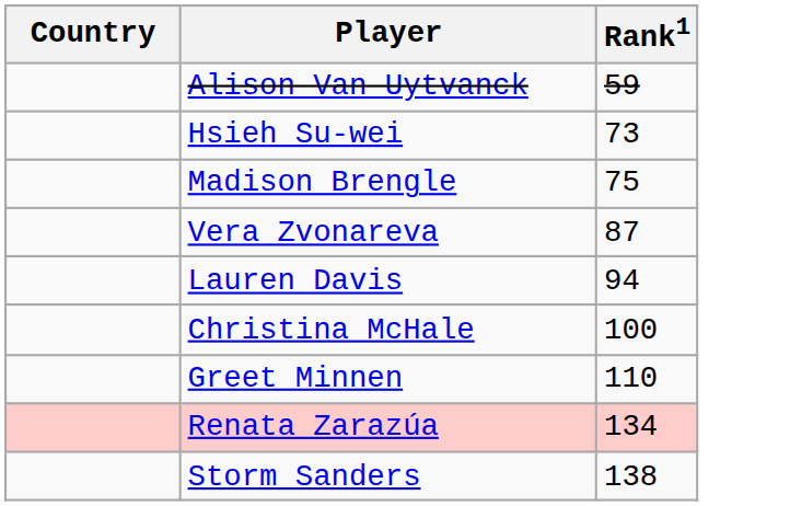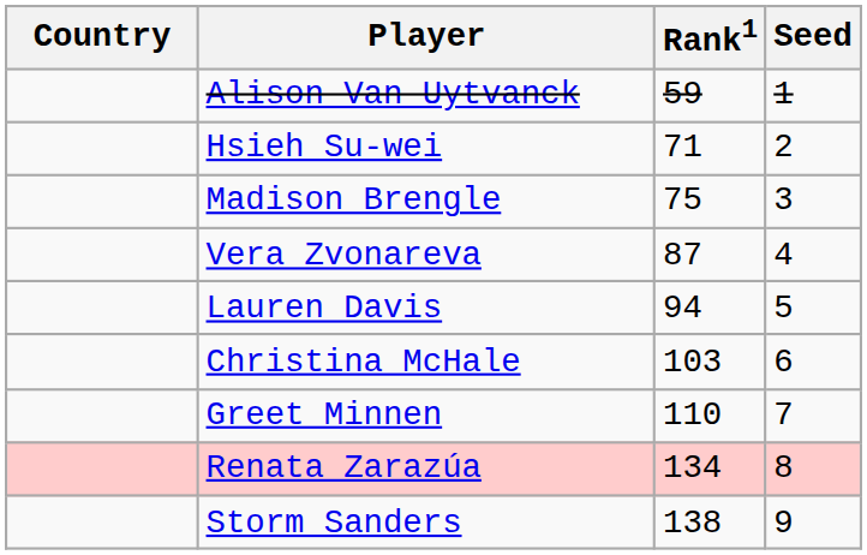+ column: Seed | 1 | 2 | 3 | 4 | 5 | 6 | 7 | 8 | 9
Hsieh Su-wei | Rank1: 73 -> 71
Christina McHale | Rank1: 100 -> 103
